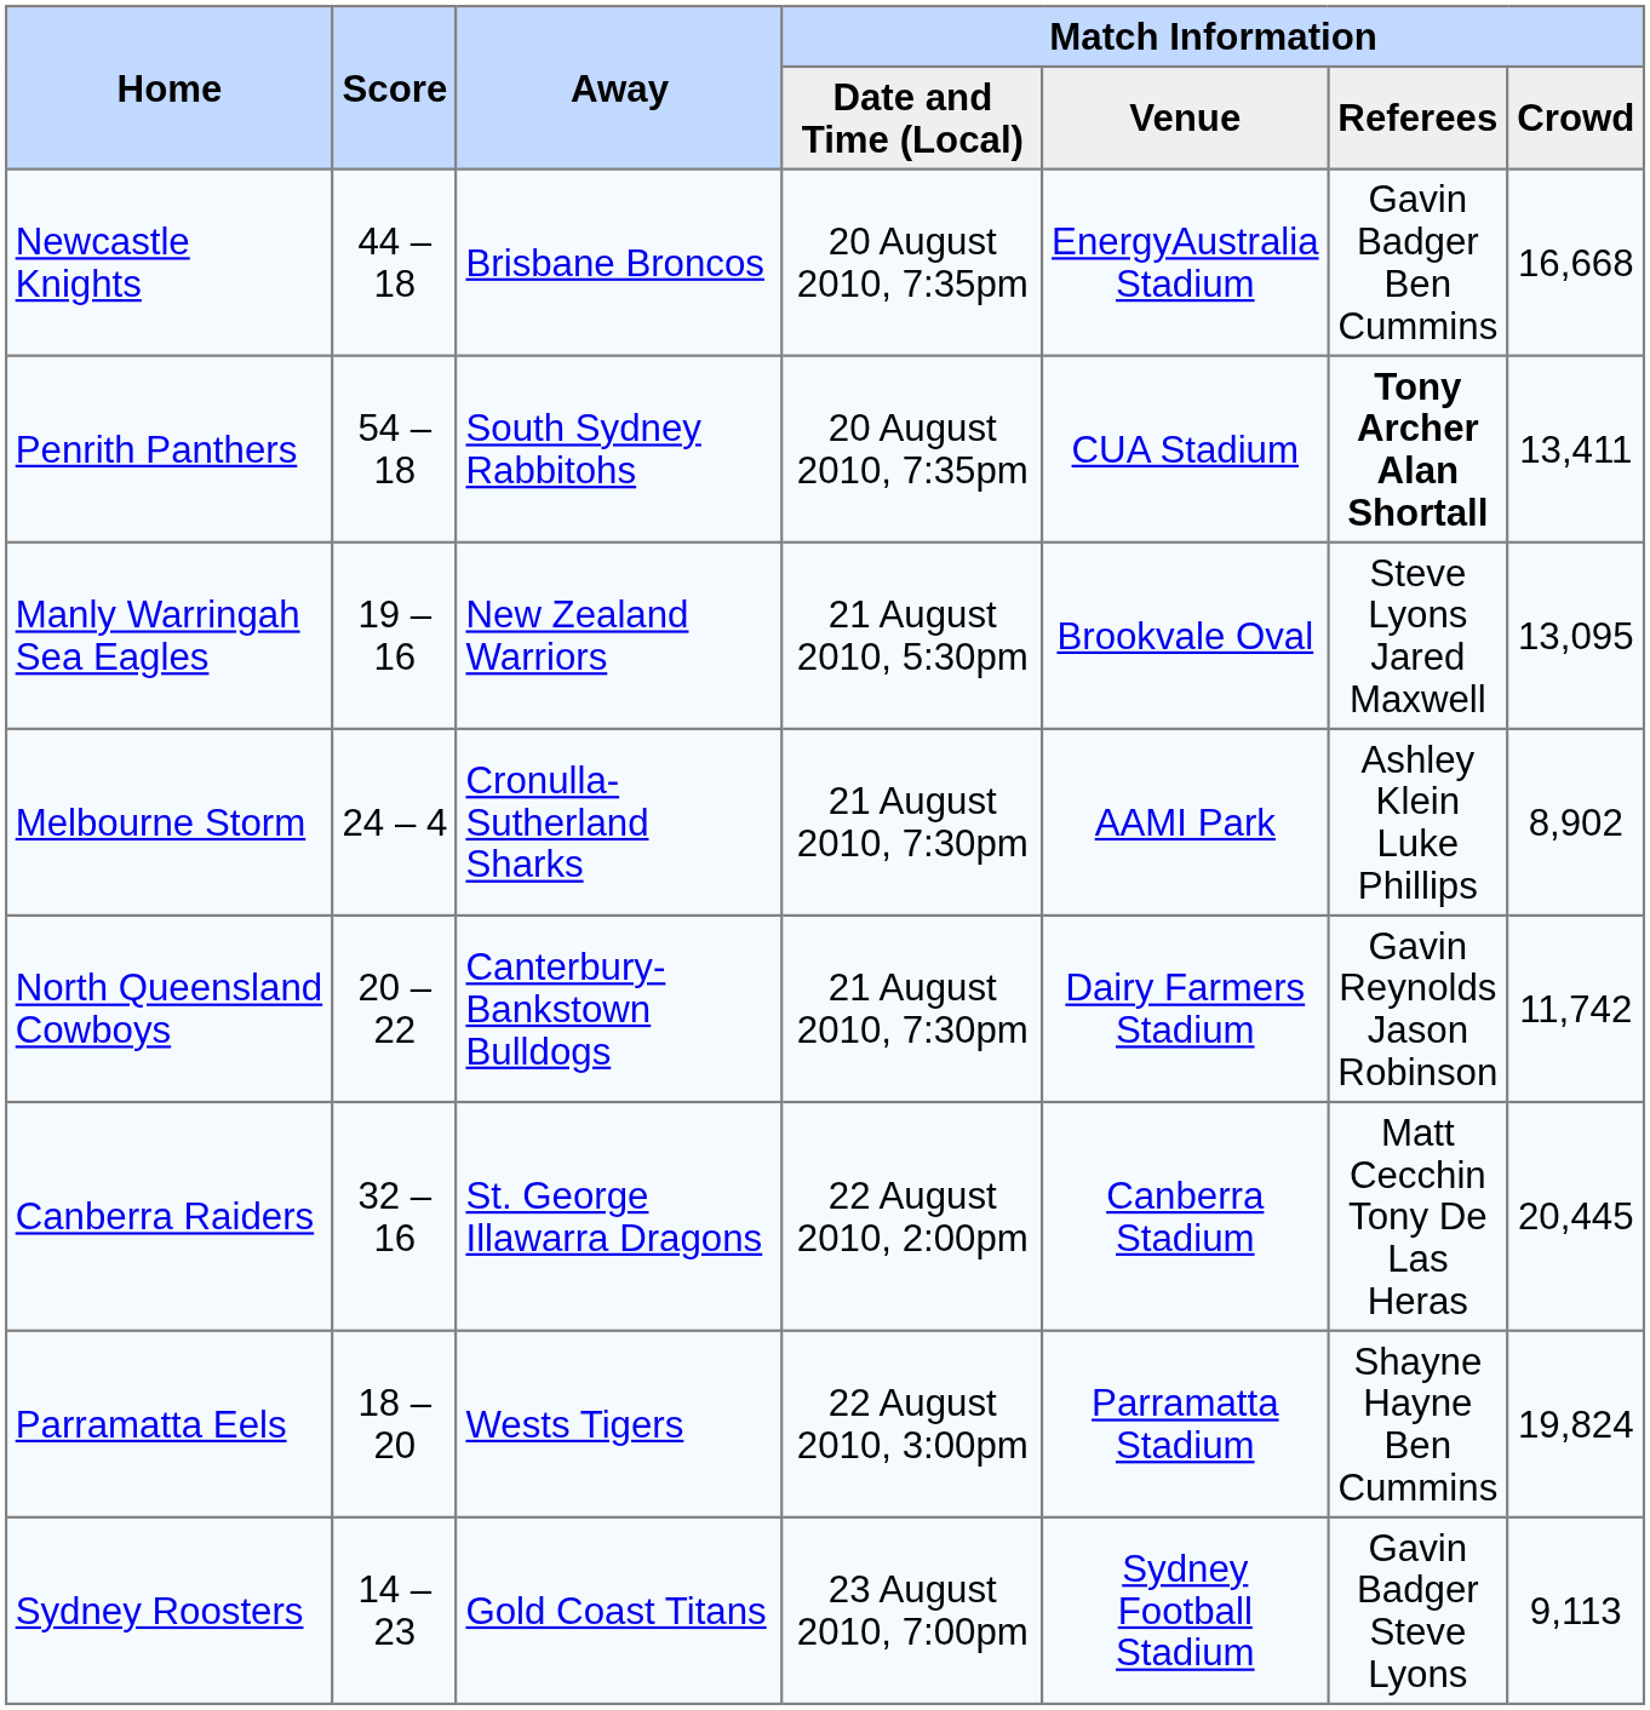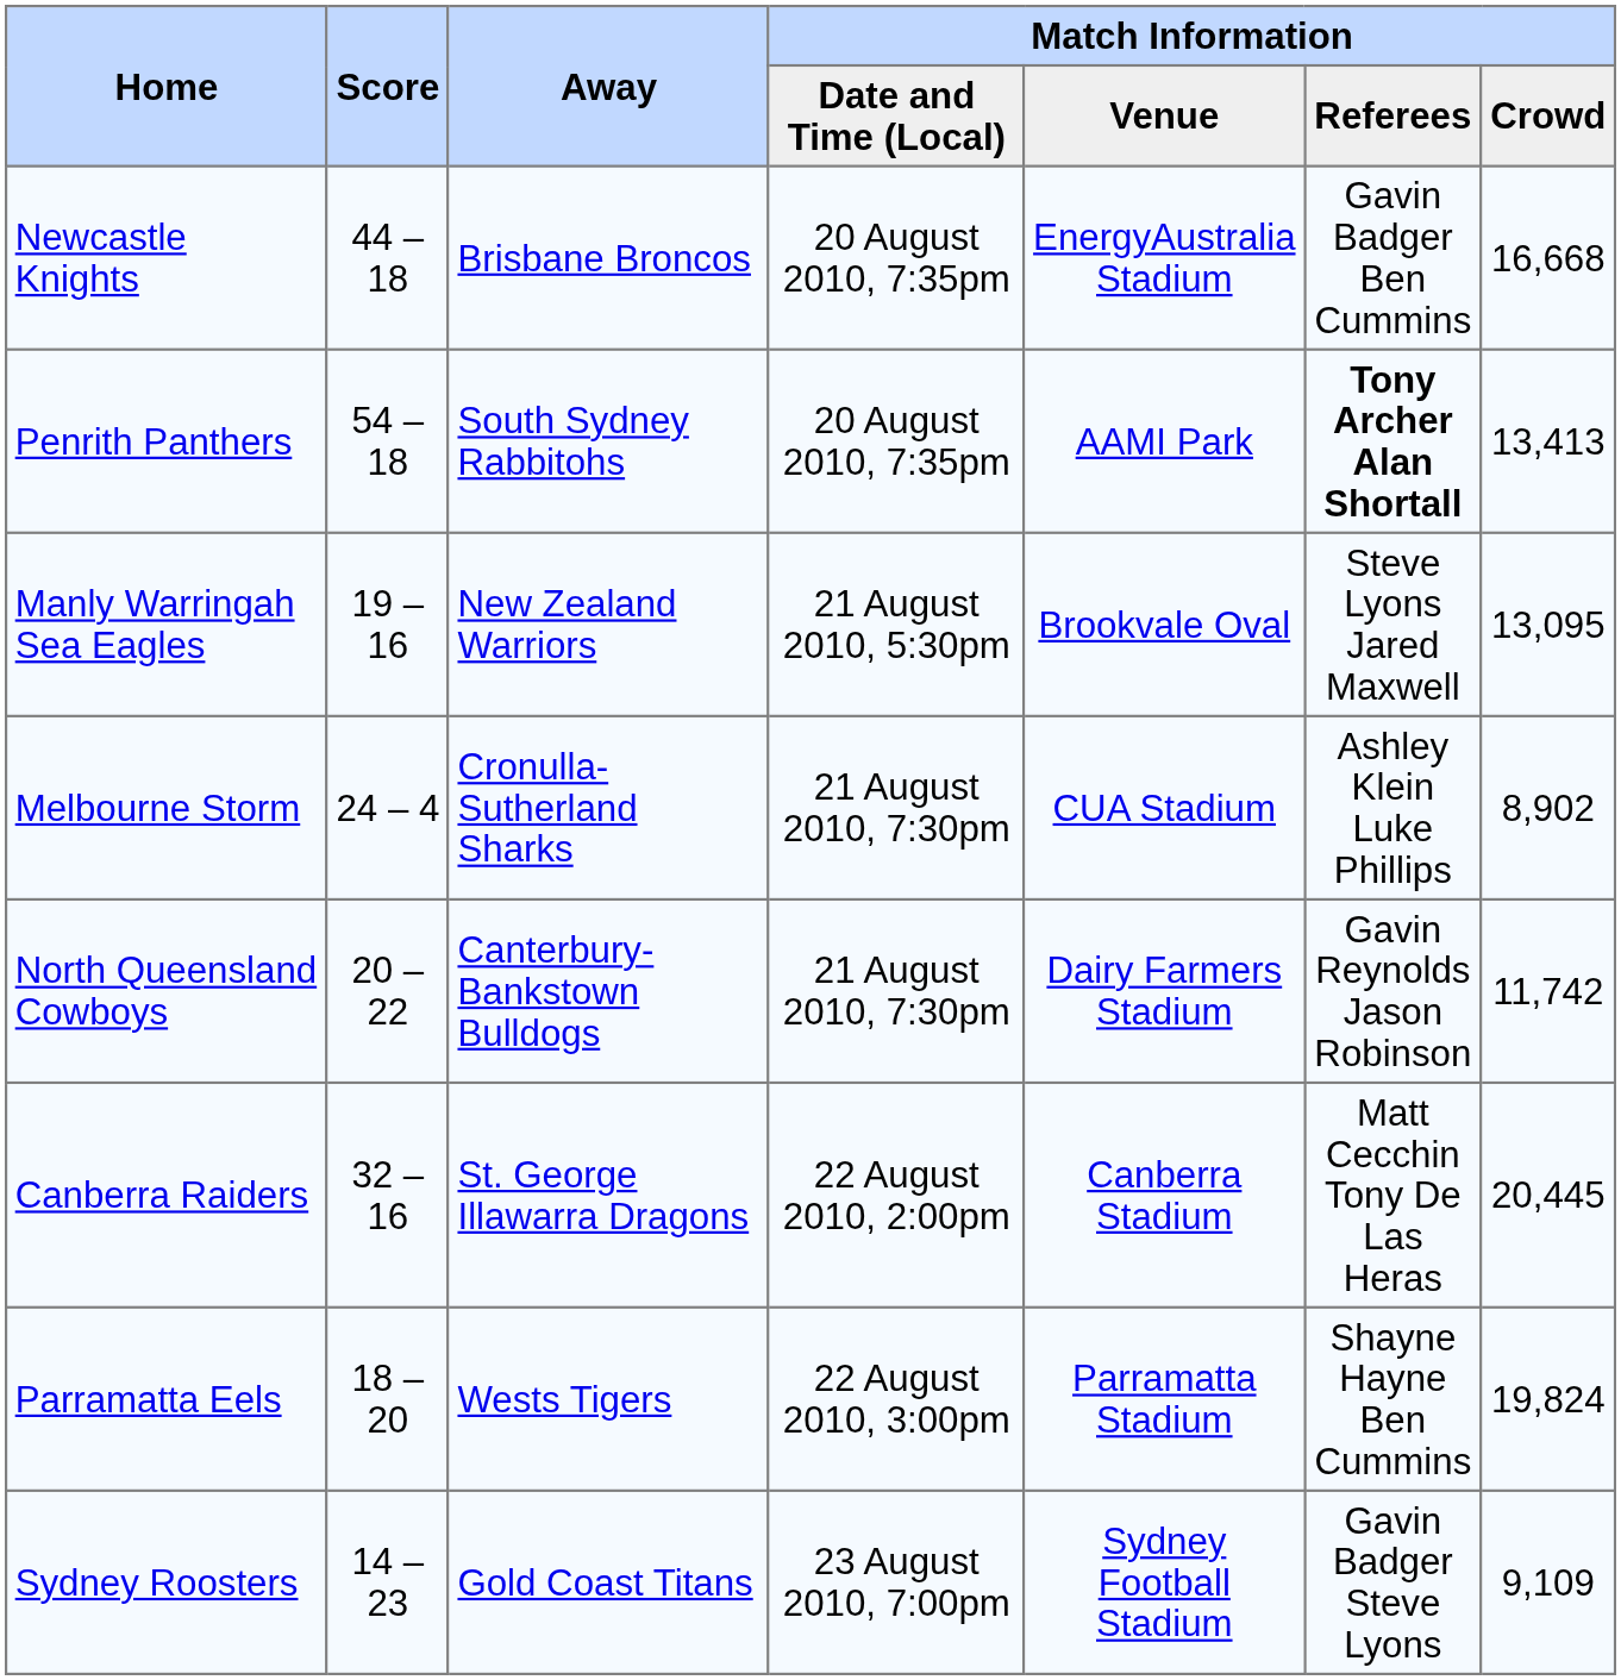Penrith Panthers | Match Information / Venue: CUA Stadium -> AAMI Park
Penrith Panthers | Match Information / Crowd: 13,411 -> 13,413
Melbourne Storm | Match Information / Venue: AAMI Park -> CUA Stadium
Sydney Roosters | Match Information / Crowd: 9,113 -> 9,109
